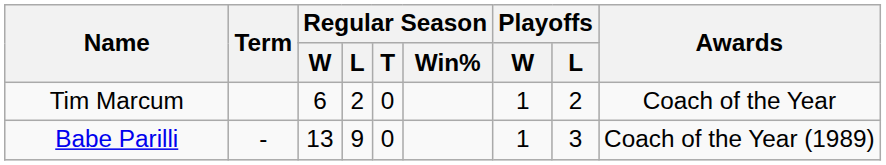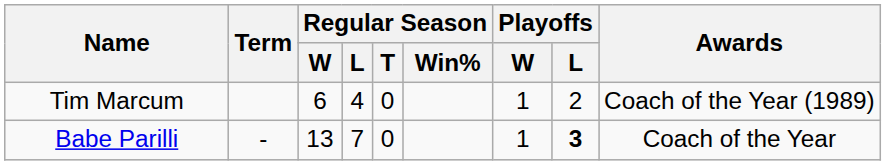Tim Marcum | Regular Season / L: 2 -> 4
Tim Marcum | Awards: Coach of the Year -> Coach of the Year (1989)
Babe Parilli | Regular Season / L: 9 -> 7
Babe Parilli | Playoffs / L: normal -> bold
Babe Parilli | Awards: Coach of the Year (1989) -> Coach of the Year
